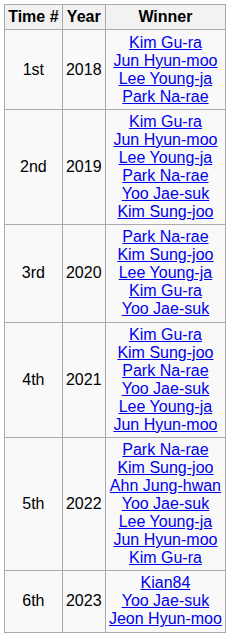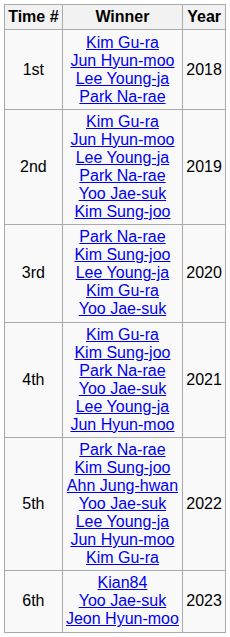columns swapped: Year <-> Winner
